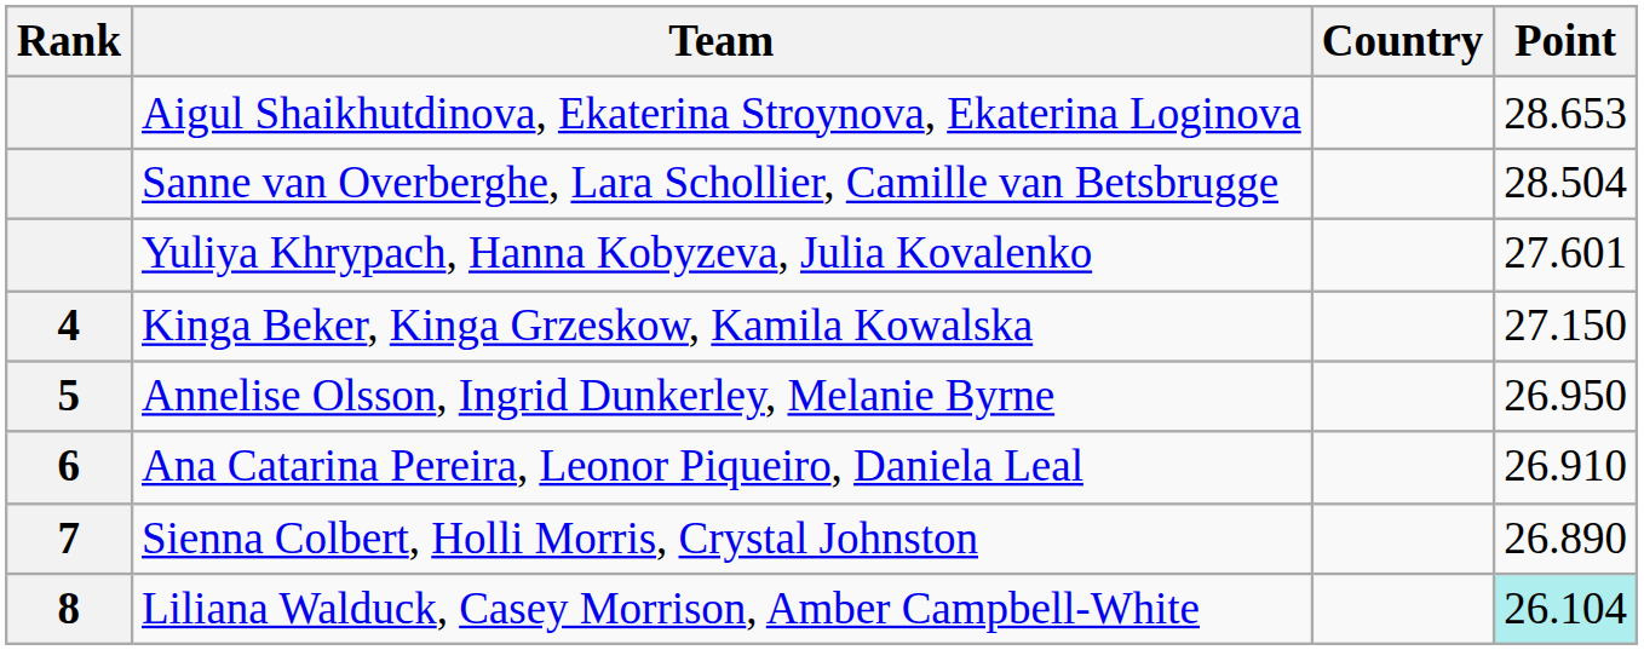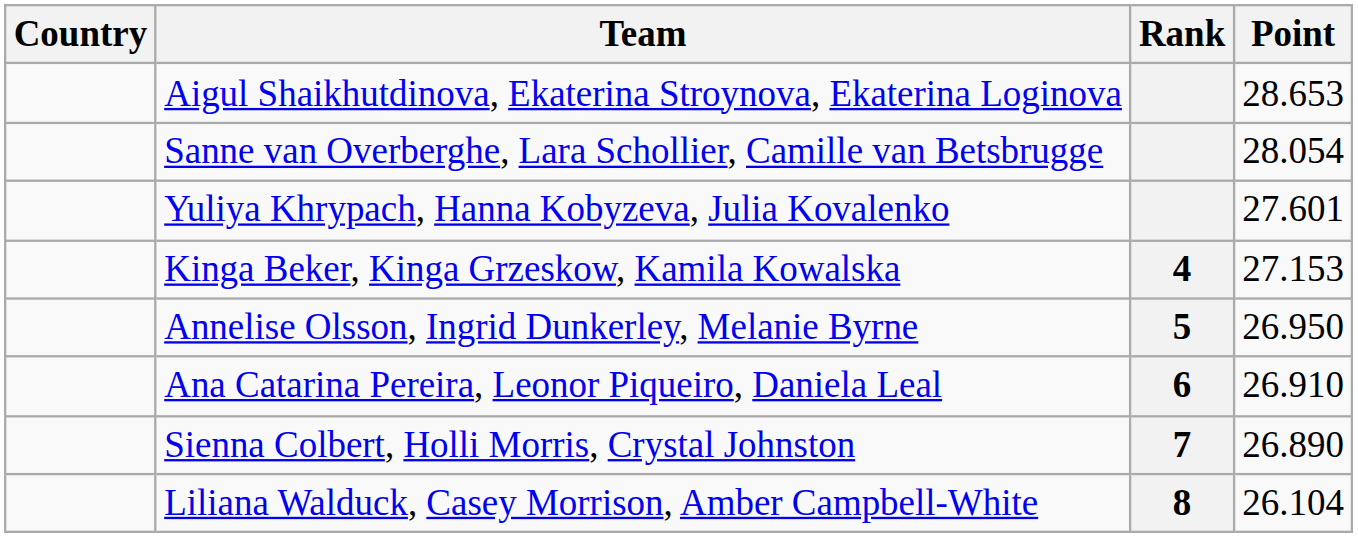columns swapped: Rank <-> Country
Sanne van Overberghe, Lara Schollier, Camille van Betsbrugge | Point: 28.504 -> 28.054
Kinga Beker, Kinga Grzeskow, Kamila Kowalska | Point: 27.150 -> 27.153
Liliana Walduck, Casey Morrison, Amber Campbell-White | Point: paleturquoise background -> no background
